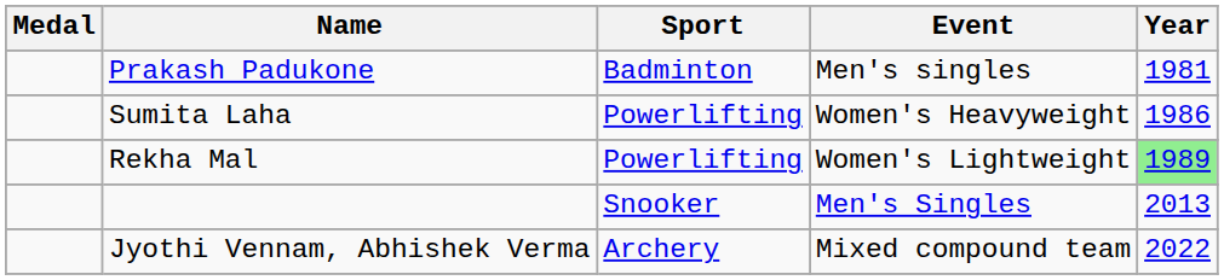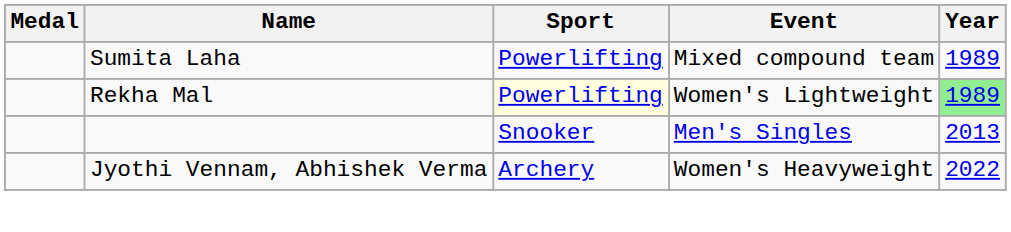- row: Prakash Padukone | Badminton | Men's singles | 1981
Sumita Laha | Event: Women's Heavyweight -> Mixed compound team
Sumita Laha | Year: 1986 -> 1989
Rekha Mal | Sport: no background -> lightyellow background
Jyothi Vennam, Abhishek Verma | Event: Mixed compound team -> Women's Heavyweight
